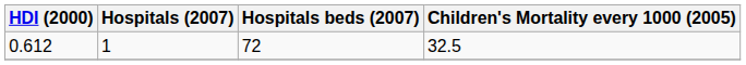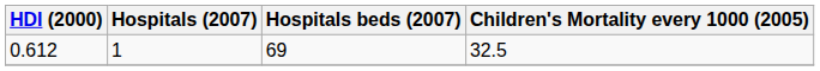0.612 | Hospitals beds (2007): 72 -> 69
